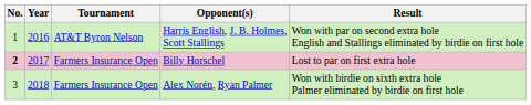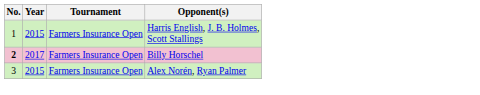- column: Result | Won with par on second extra hole English and Stallings eliminated by birdie on first hole | Lost to par on first extra hole | Won with birdie on sixth extra hole Palmer eliminated by birdie on first hole
Harris English, J. B. Holmes, Scott Stallings | Year: 2016 -> 2015
Harris English, J. B. Holmes, Scott Stallings | Tournament: AT&T Byron Nelson -> Farmers Insurance Open
Alex Norén, Ryan Palmer | Year: 2018 -> 2015
